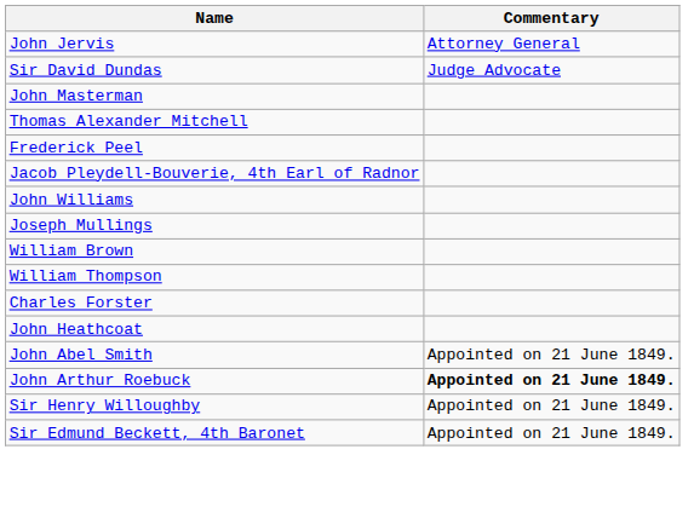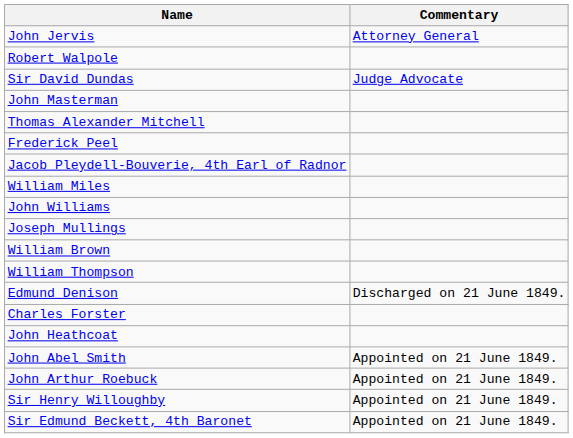+ row: Robert Walpole
+ row: William Miles
+ row: Edmund Denison | Discharged on 21 June 1849.
John Arthur Roebuck | Commentary: bold -> normal
